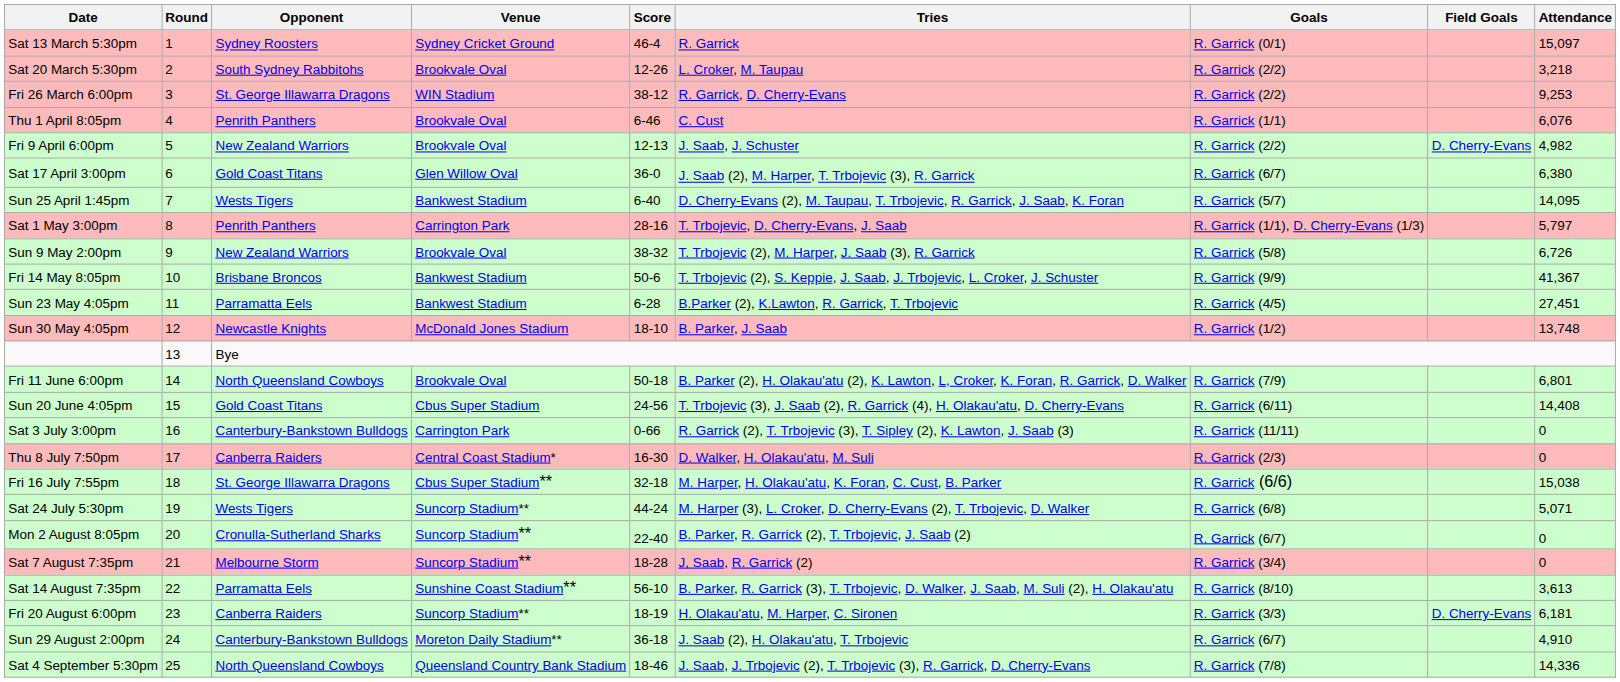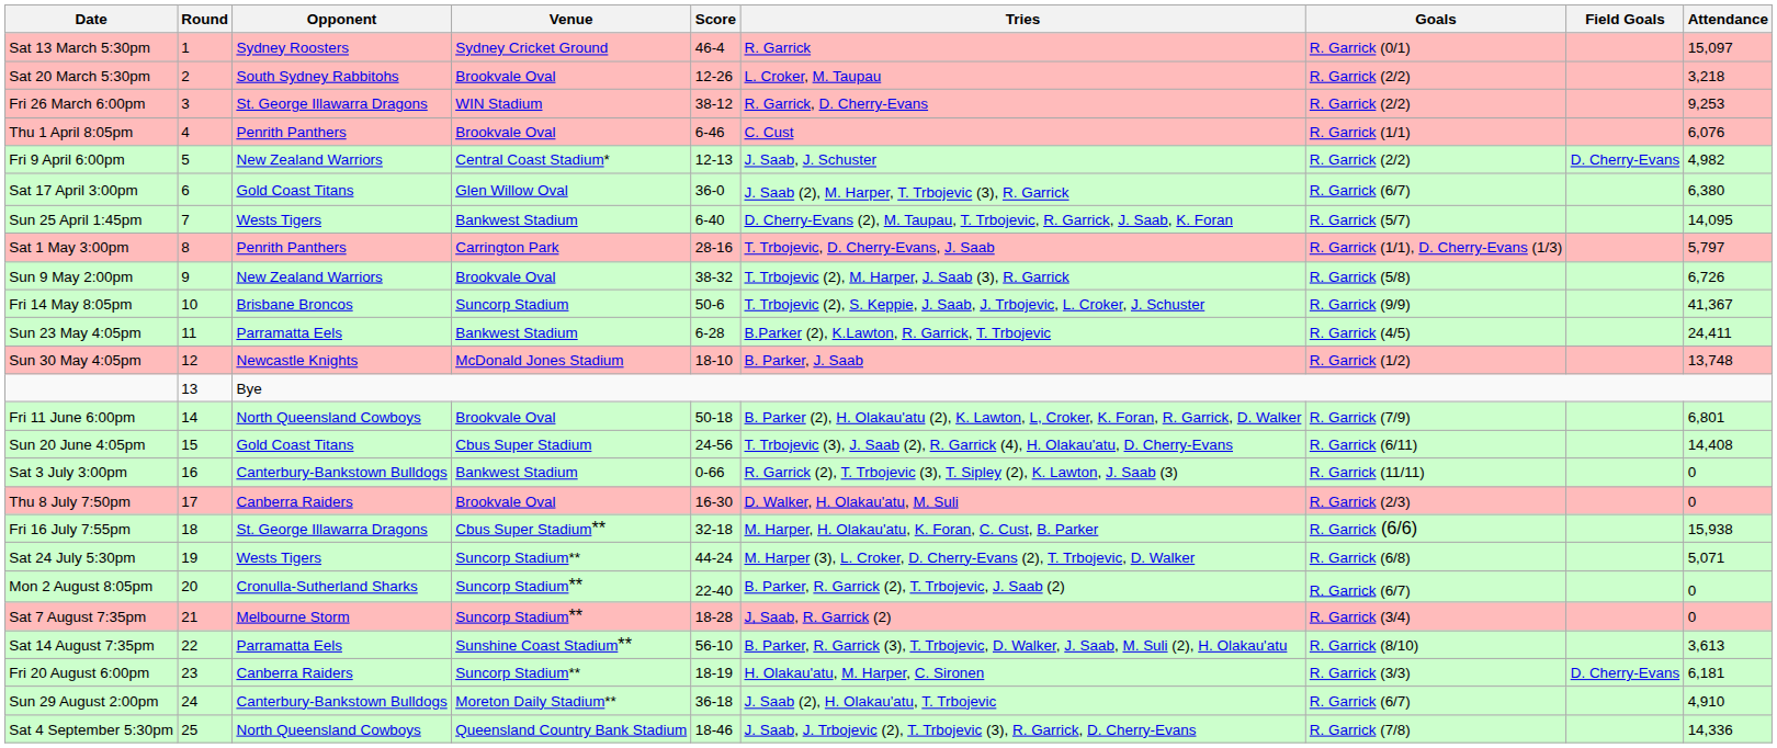Fri 9 April 6:00pm | Venue: Brookvale Oval -> Central Coast Stadium*
Fri 14 May 8:05pm | Venue: Bankwest Stadium -> Suncorp Stadium
Sun 23 May 4:05pm | Attendance: 27,451 -> 24,411
Sat 3 July 3:00pm | Venue: Carrington Park -> Bankwest Stadium
Thu 8 July 7:50pm | Venue: Central Coast Stadium* -> Brookvale Oval
Fri 16 July 7:55pm | Attendance: 15,038 -> 15,938
